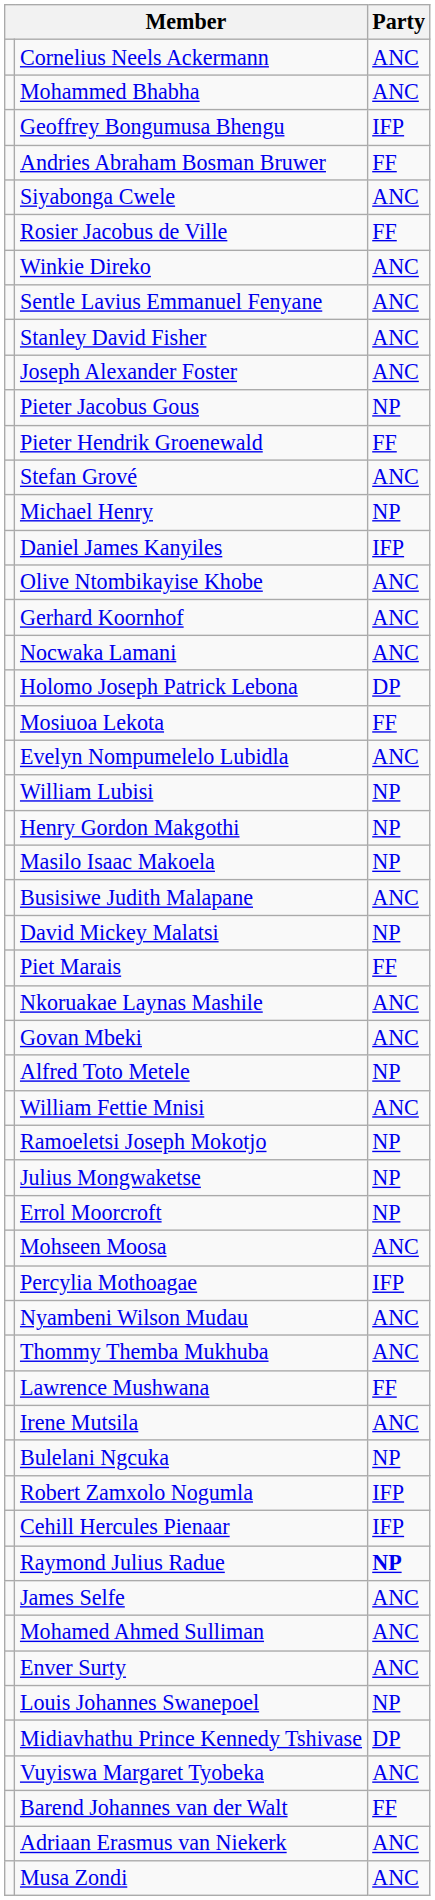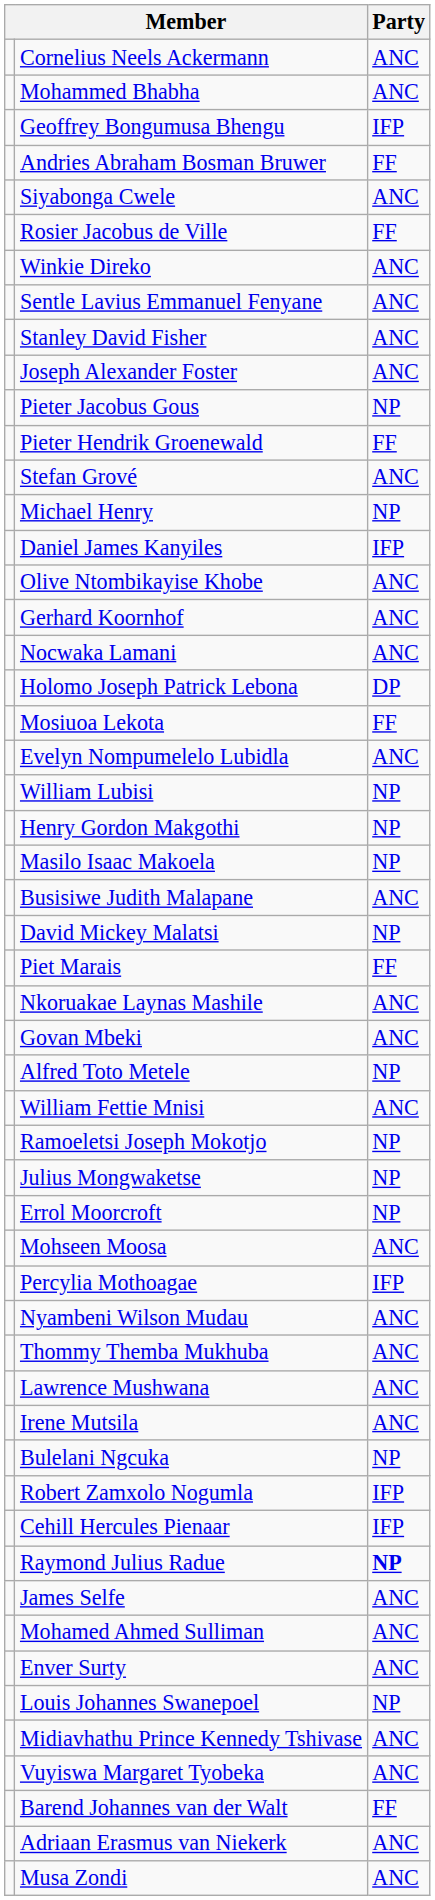Lawrence Mushwana | Party: FF -> ANC
Midiavhathu Prince Kennedy Tshivase | Party: DP -> ANC
